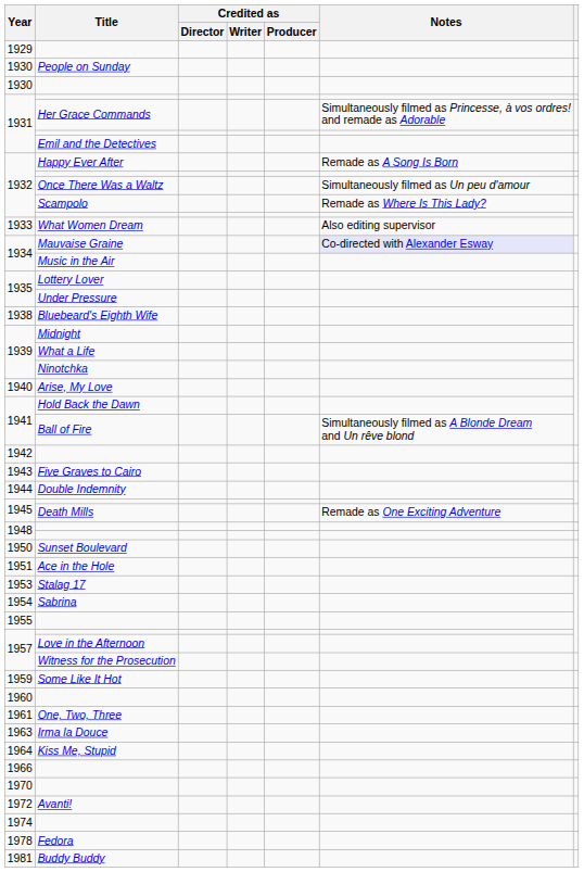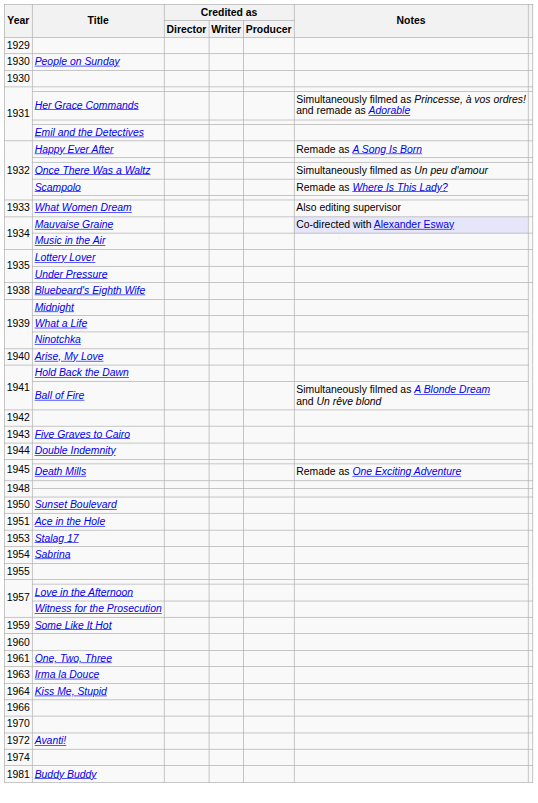- row: 1978 | Fedora
